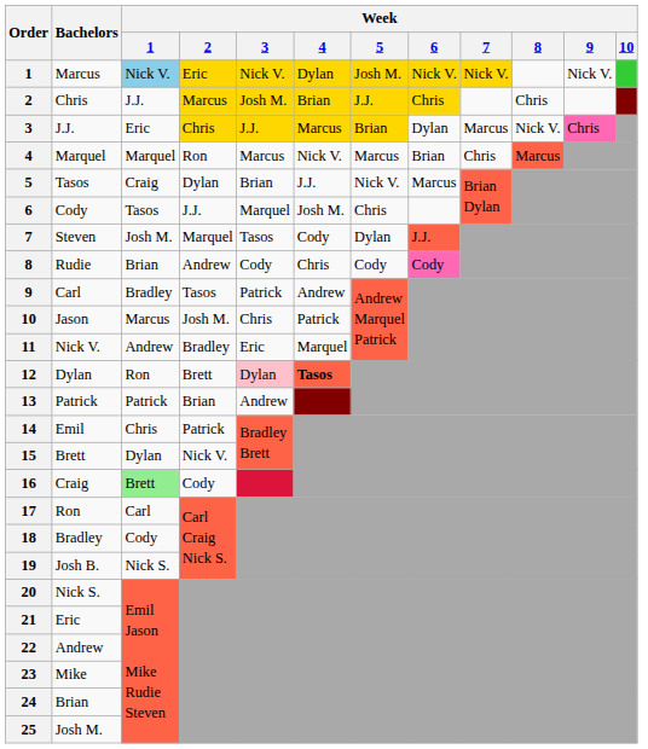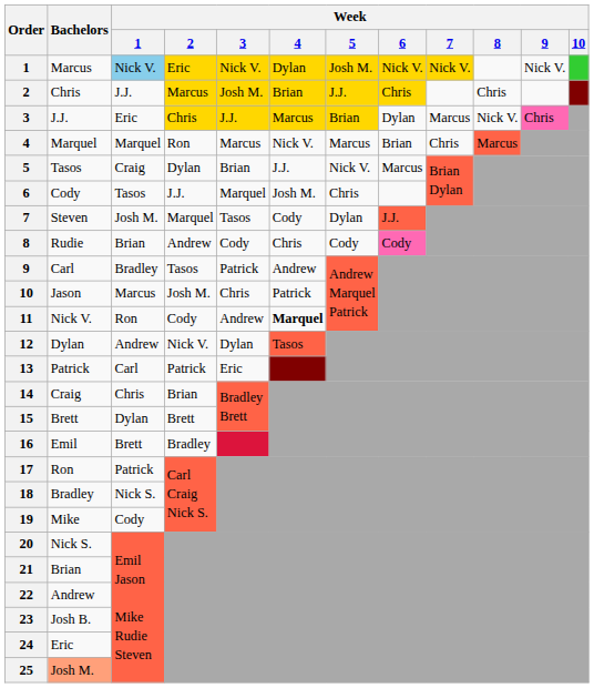11 | Week / 1: Andrew -> Ron
11 | Week / 2: Bradley -> Cody
11 | Week / 3: Eric -> Andrew
11 | Week / 4: normal -> bold
12 | Week / 1: Ron -> Andrew
12 | Week / 2: Brett -> Nick V.
12 | Week / 3: pink background -> no background
12 | Week / 4: bold -> normal
13 | Week / 1: Patrick -> Carl
13 | Week / 2: Brian -> Patrick
13 | Week / 3: Andrew -> Eric
14 | Bachelors: Emil -> Craig
14 | Week / 2: Patrick -> Brian
15 | Week / 2: Nick V. -> Brett
16 | Bachelors: Craig -> Emil
16 | Week / 1: lightgreen background -> no background
16 | Week / 2: Cody -> Bradley
17 | Week / 1: Carl -> Patrick
18 | Week / 1: Cody -> Nick S.
19 | Bachelors: Josh B. -> Mike
19 | Week / 1: Nick S. -> Cody
21 | Bachelors: Eric -> Brian
23 | Bachelors: Mike -> Josh B.
24 | Bachelors: Brian -> Eric
25 | Bachelors: no background -> lightsalmon background
